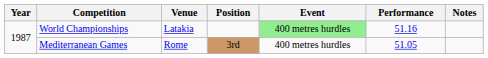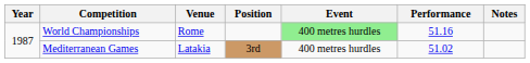World Championships | Venue: Latakia -> Rome
Mediterranean Games | Venue: Rome -> Latakia
Mediterranean Games | Performance: 51.05 -> 51.02
